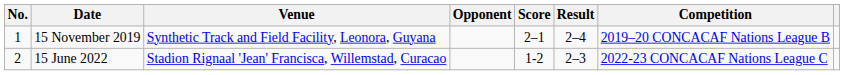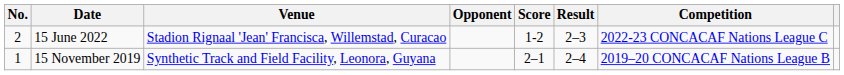rows swapped: 15 November 2019 <-> 15 June 2022
